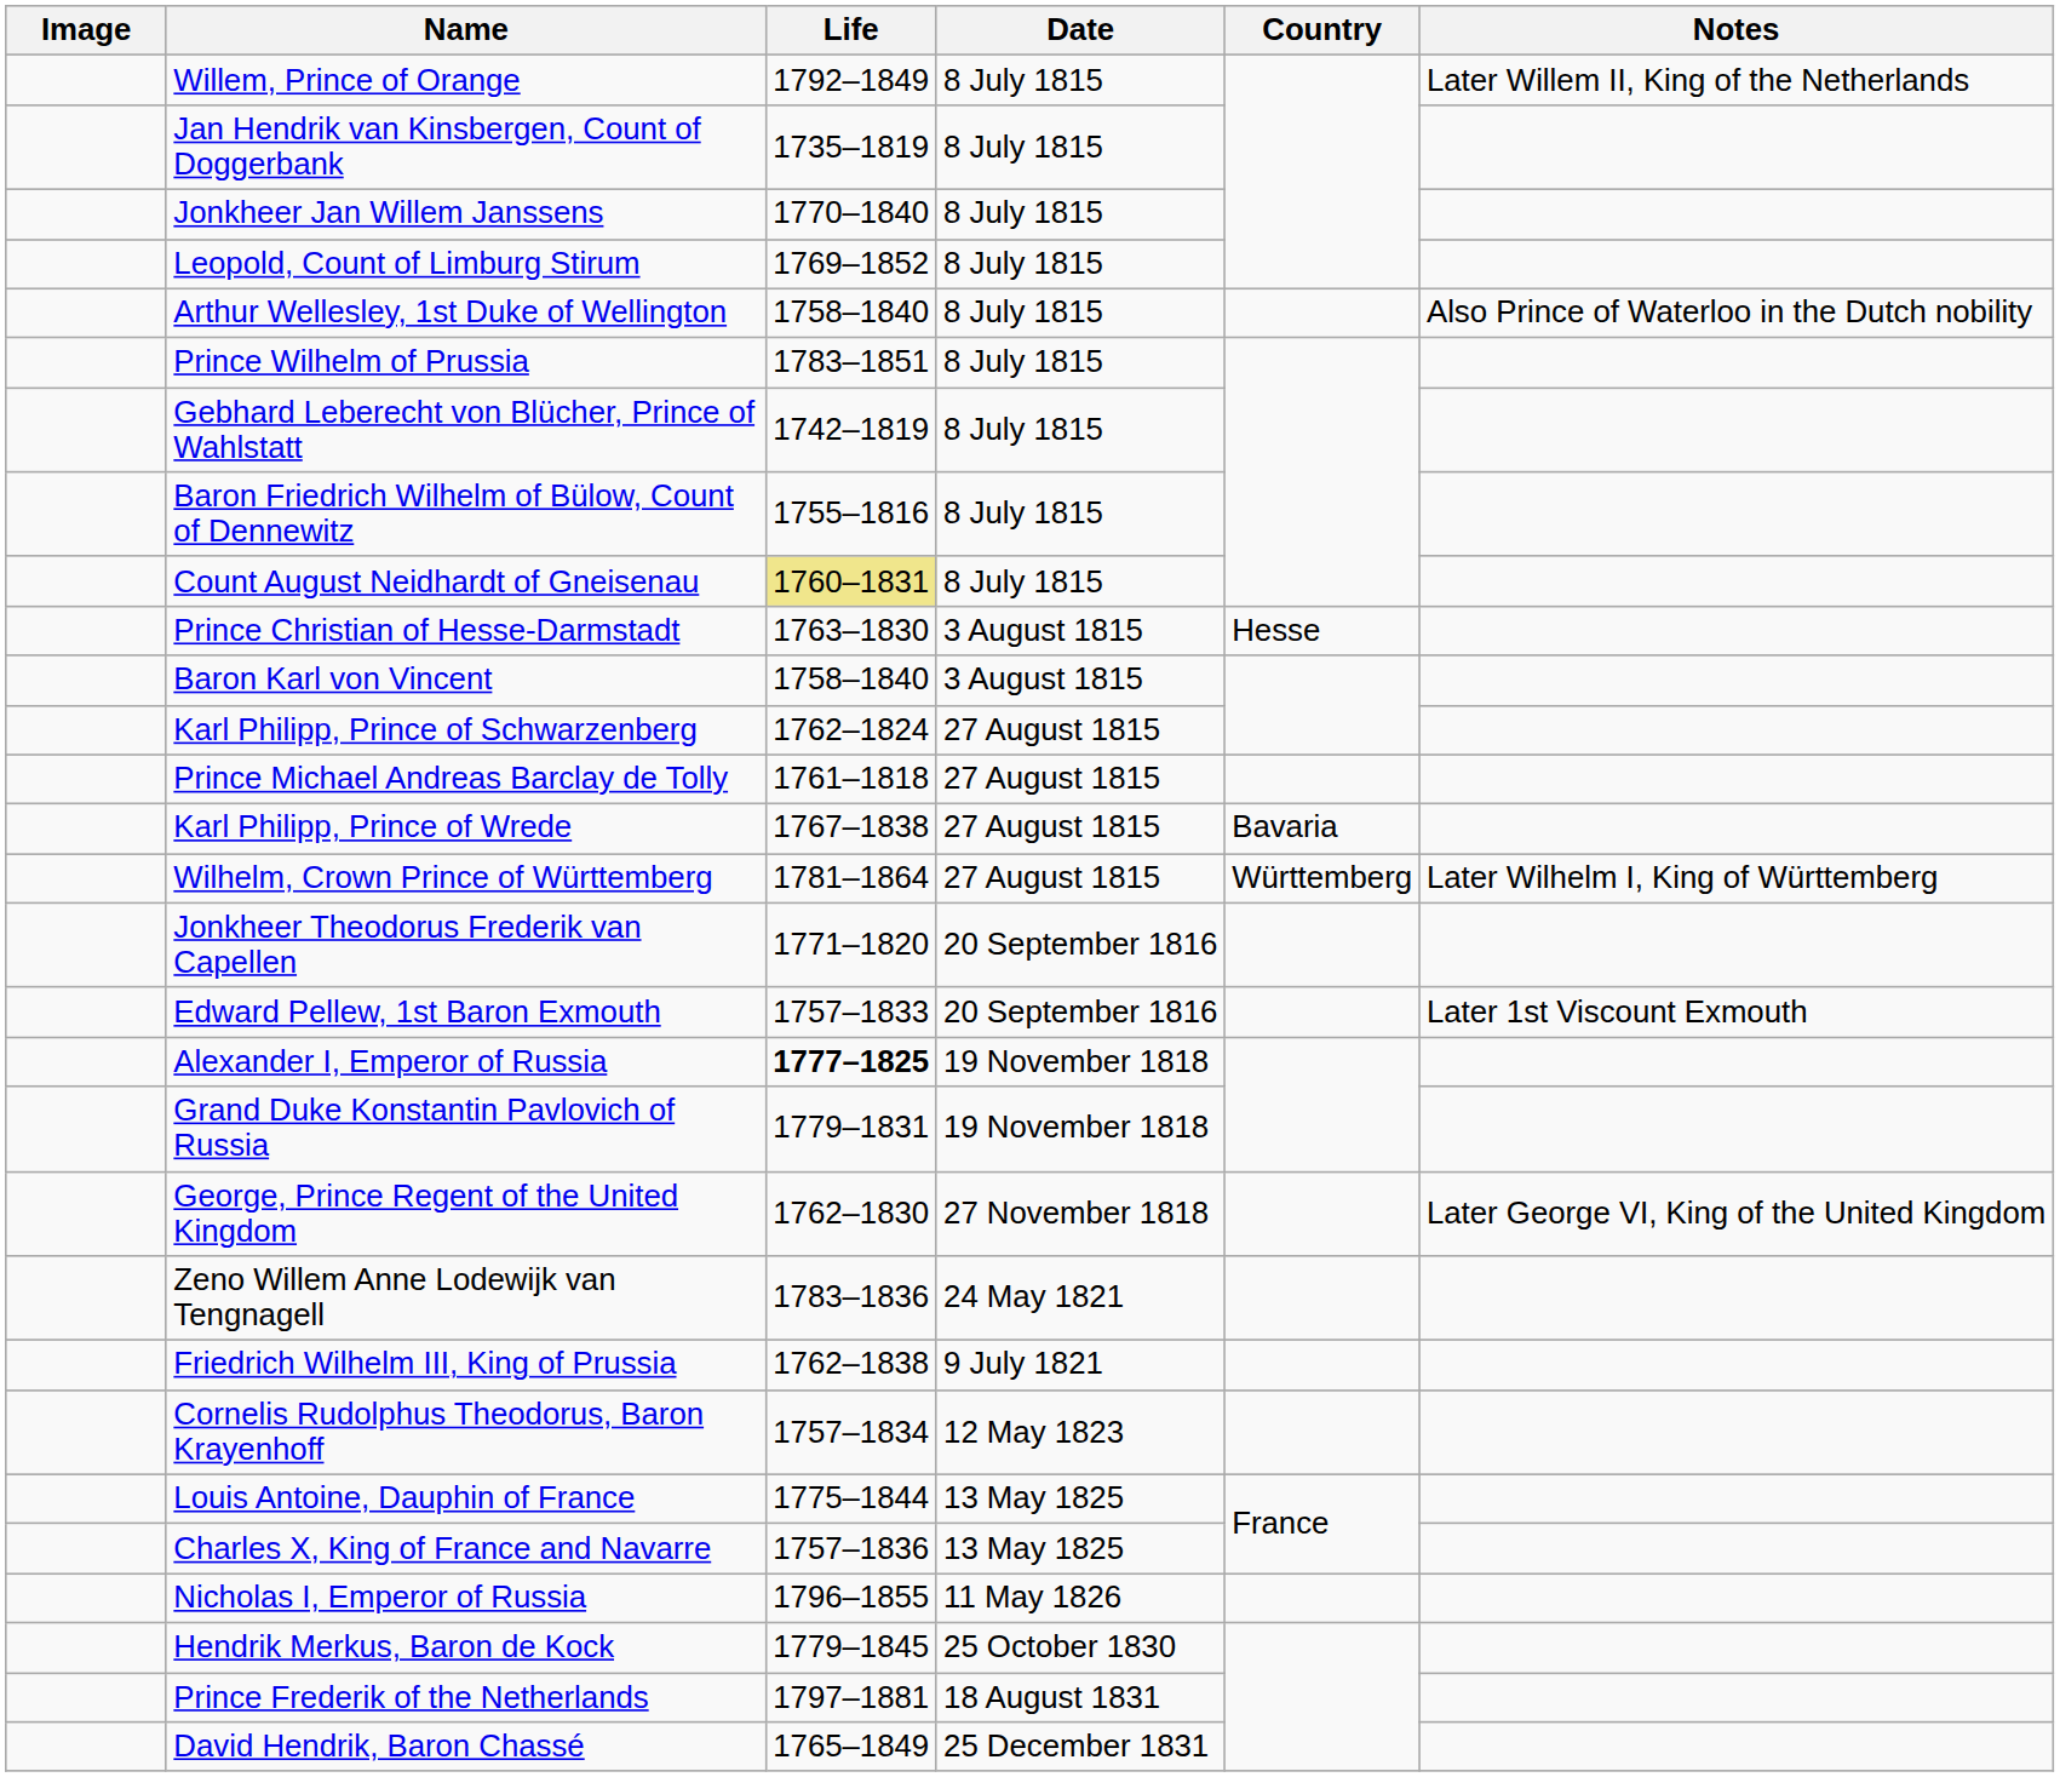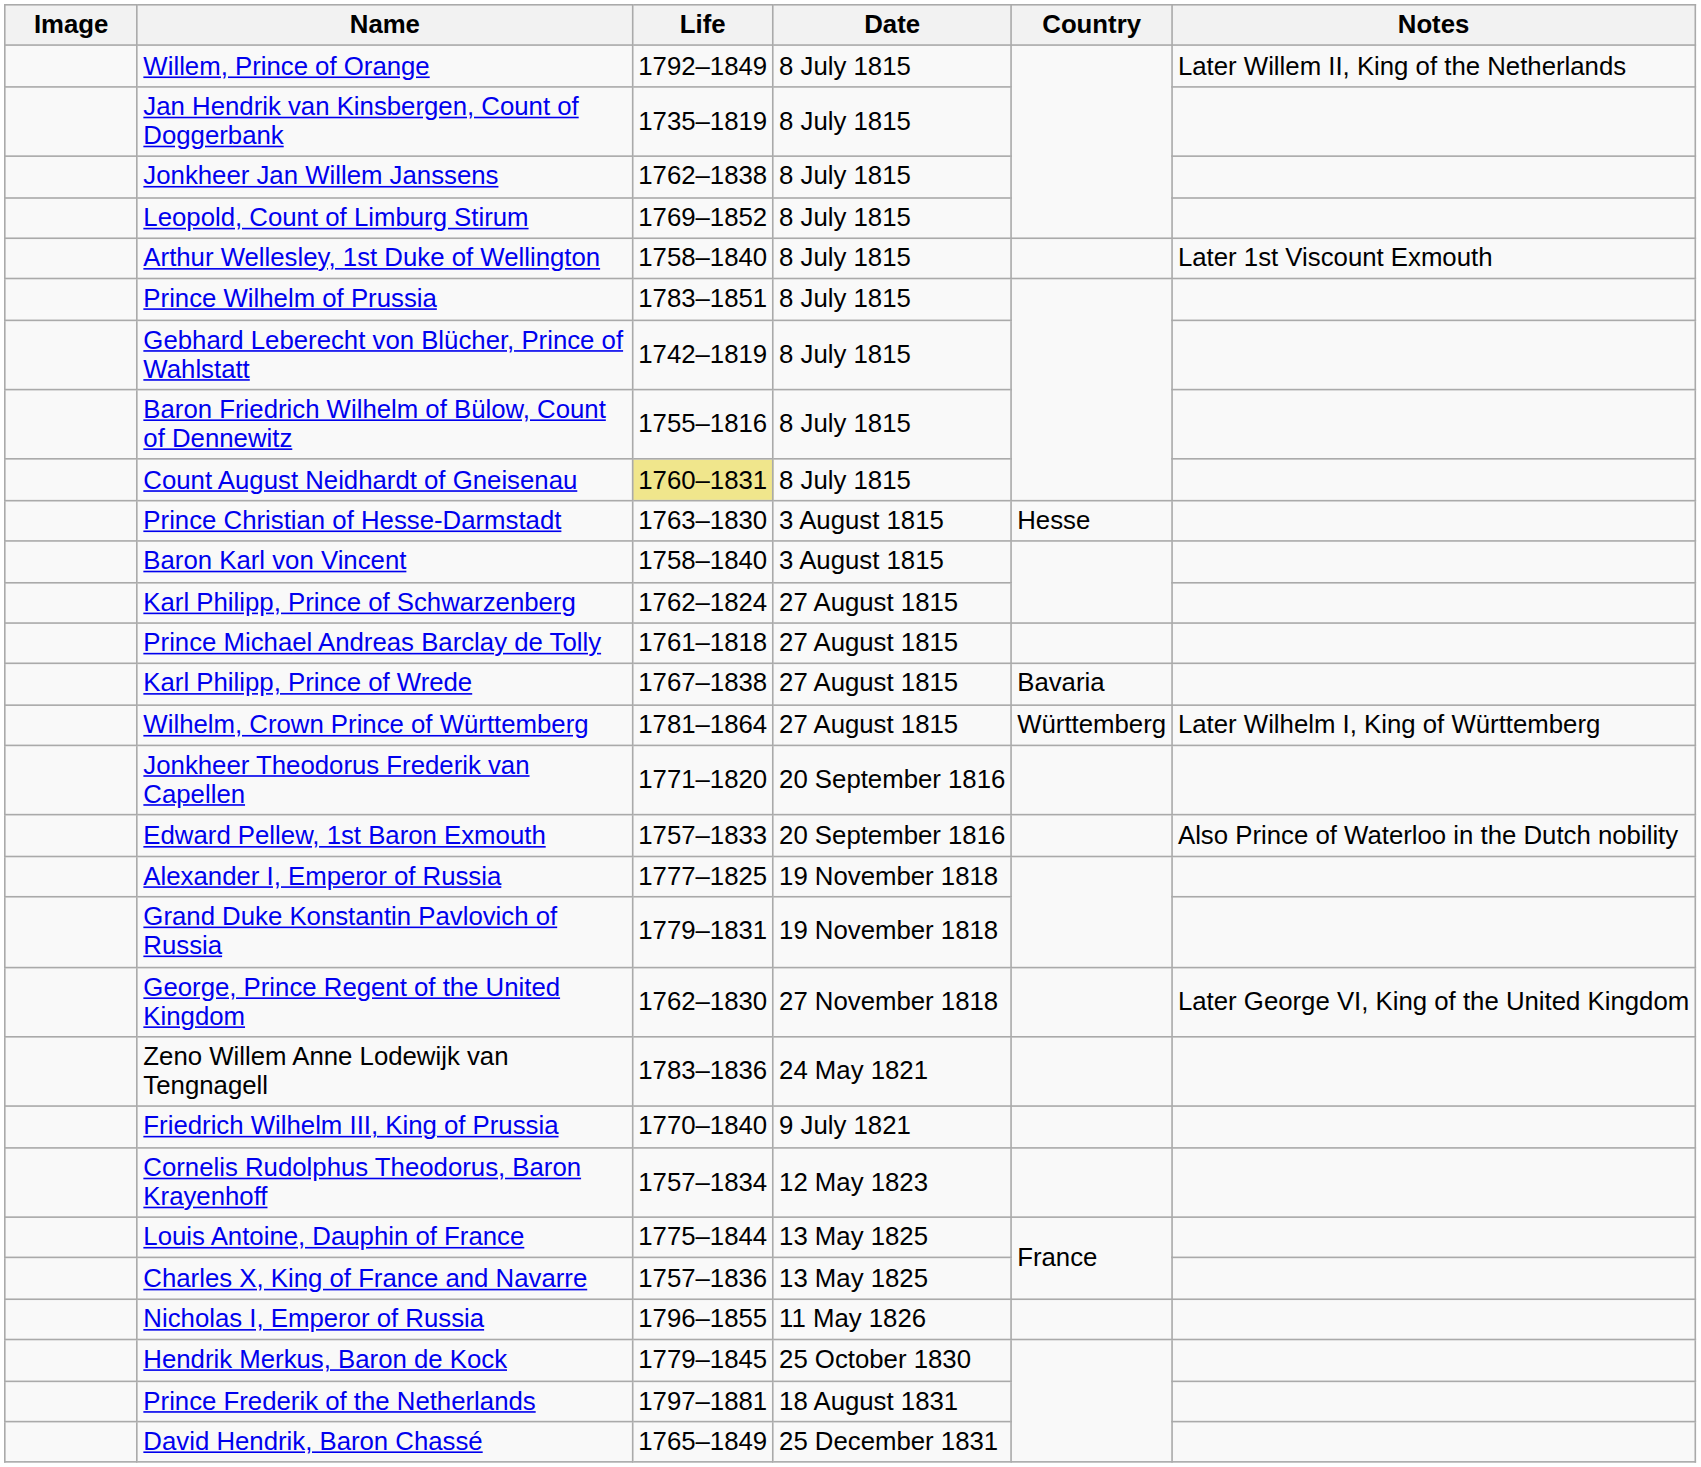Jonkheer Jan Willem Janssens | Life: 1770–1840 -> 1762–1838
Arthur Wellesley, 1st Duke of Wellington | Notes: Also Prince of Waterloo in the Dutch nobility -> Later 1st Viscount Exmouth
Edward Pellew, 1st Baron Exmouth | Notes: Later 1st Viscount Exmouth -> Also Prince of Waterloo in the Dutch nobility
Alexander I, Emperor of Russia | Life: bold -> normal
Friedrich Wilhelm III, King of Prussia | Life: 1762–1838 -> 1770–1840
